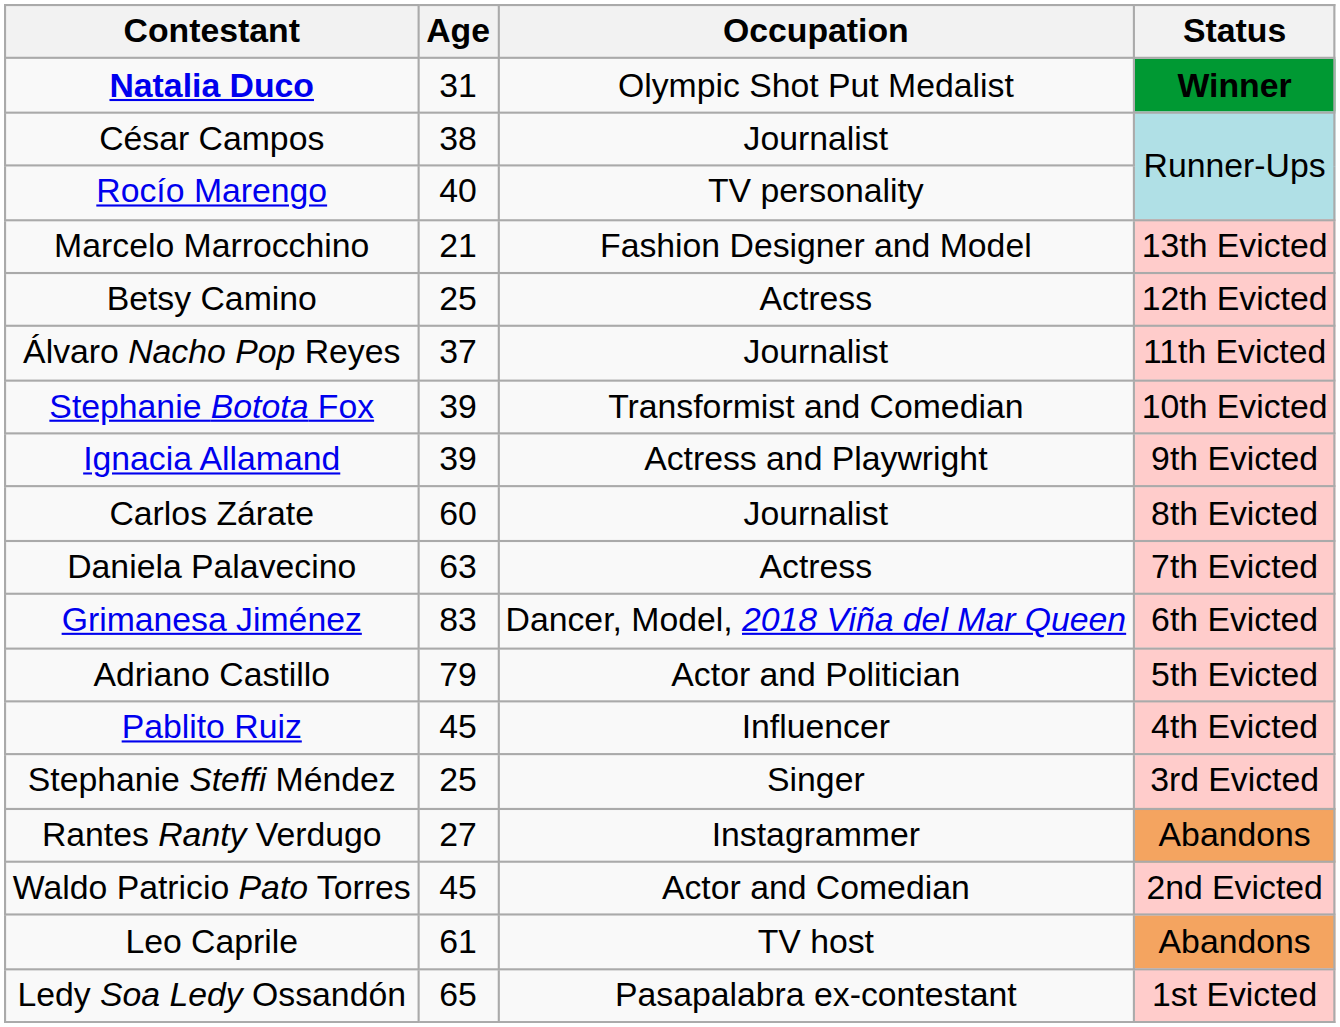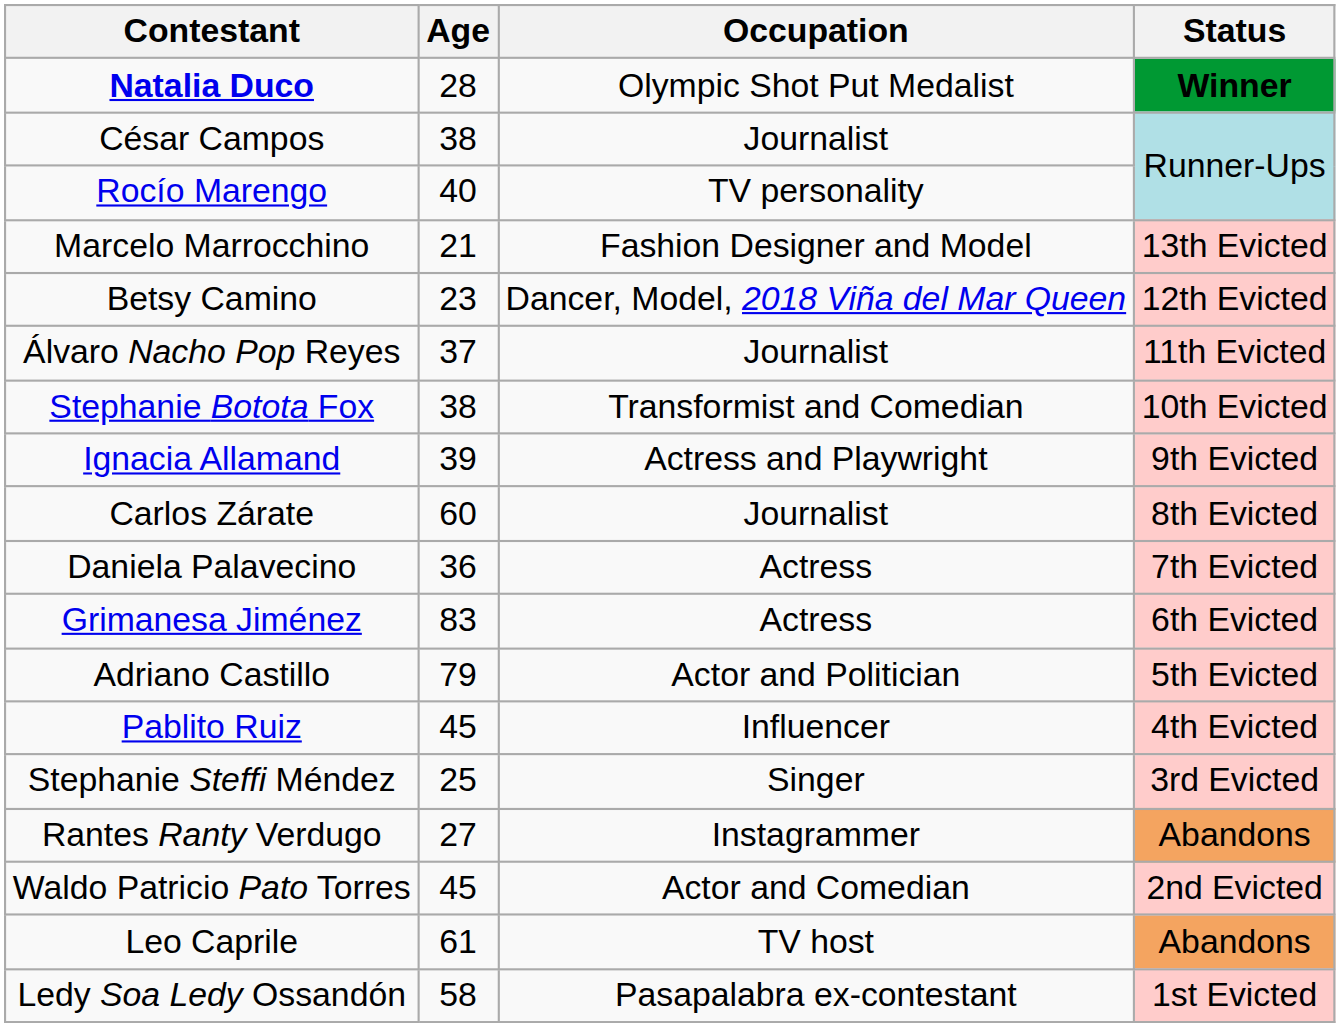Natalia Duco | Age: 31 -> 28
Betsy Camino | Age: 25 -> 23
Betsy Camino | Occupation: Actress -> Dancer, Model, 2018 Viña del Mar Queen
Stephanie Botota Fox | Age: 39 -> 38
Daniela Palavecino | Age: 63 -> 36
Grimanesa Jiménez | Occupation: Dancer, Model, 2018 Viña del Mar Queen -> Actress
Ledy Soa Ledy Ossandón | Age: 65 -> 58
